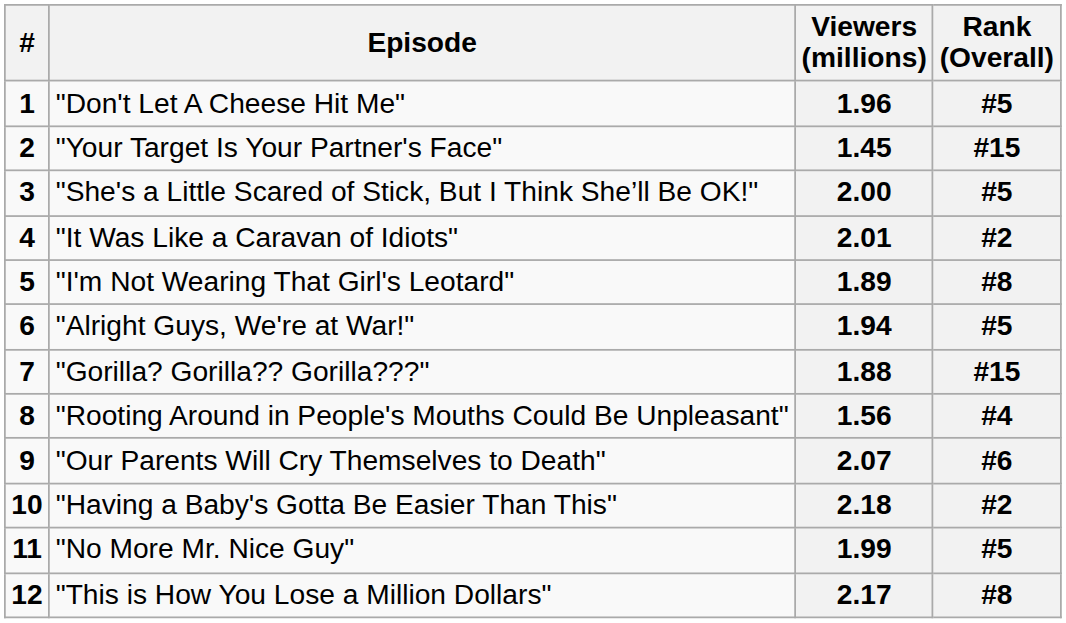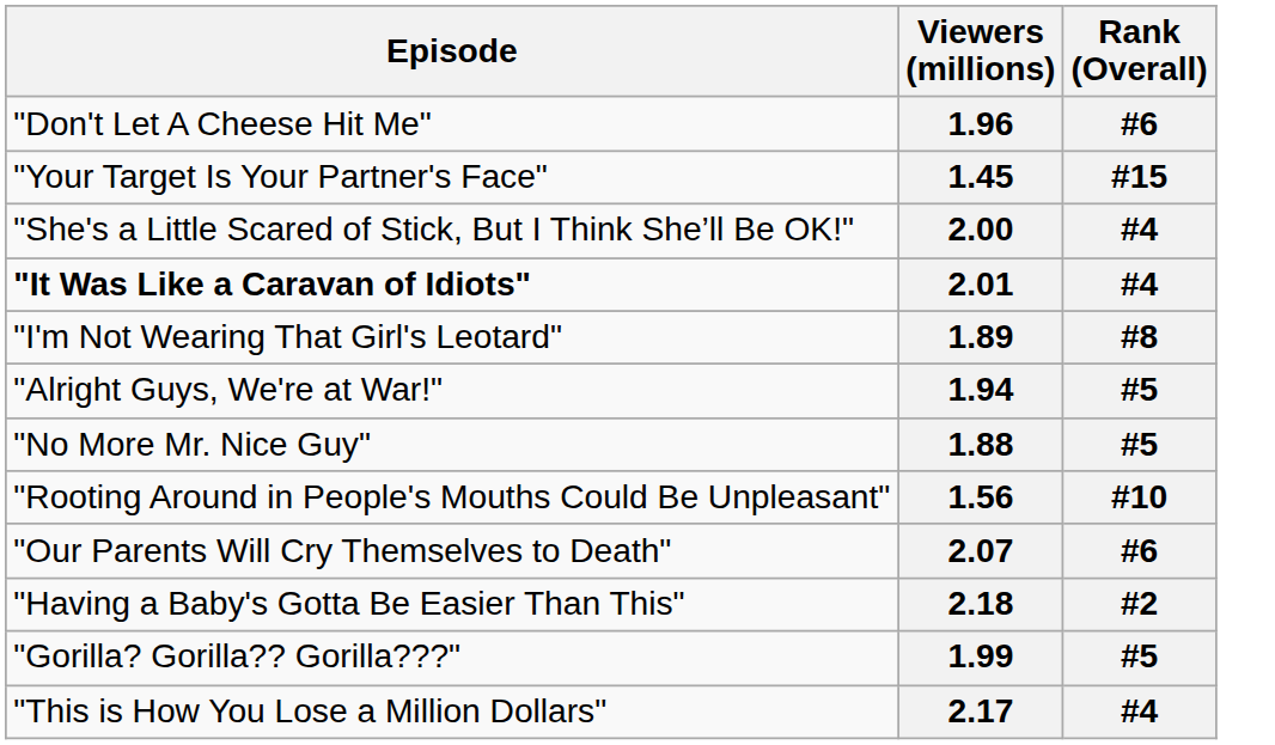- column: # | 1 | 2 | 3 | 4 | 5 | 6 | 7 | 8 | 9 | 10 | 11 | 12
1.96 | Rank (Overall): #5 -> #6
2.00 | Rank (Overall): #5 -> #4
2.01 | Episode: normal -> bold
2.01 | Rank (Overall): #2 -> #4
1.88 | Episode: "Gorilla? Gorilla?? Gorilla???" -> "No More Mr. Nice Guy"
1.88 | Rank (Overall): #15 -> #5
1.56 | Rank (Overall): #4 -> #10
1.99 | Episode: "No More Mr. Nice Guy" -> "Gorilla? Gorilla?? Gorilla???"
2.17 | Rank (Overall): #8 -> #4
